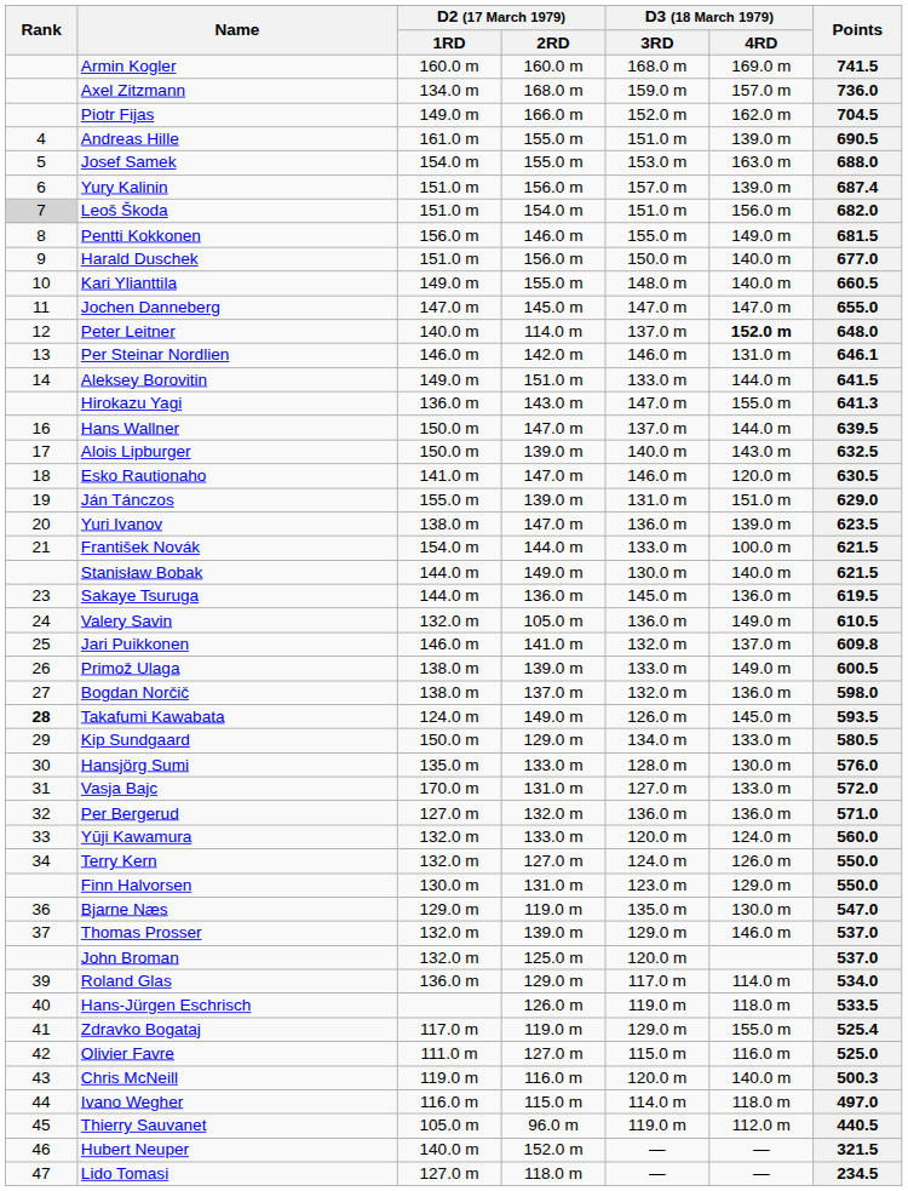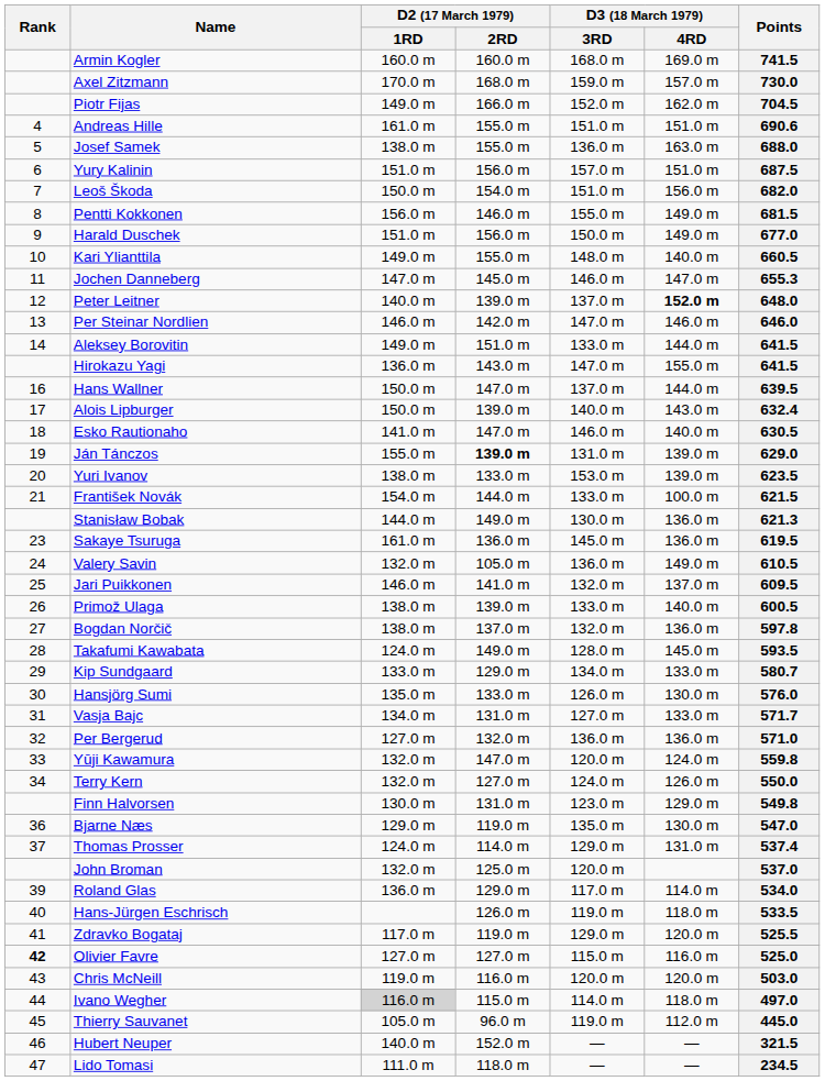Axel Zitzmann | D2 (17 March 1979) / 1RD: 134.0 m -> 170.0 m
Axel Zitzmann | Points: 736.0 -> 730.0
Andreas Hille | D3 (18 March 1979) / 4RD: 139.0 m -> 151.0 m
Andreas Hille | Points: 690.5 -> 690.6
Josef Samek | D2 (17 March 1979) / 1RD: 154.0 m -> 138.0 m
Josef Samek | D3 (18 March 1979) / 3RD: 153.0 m -> 136.0 m
Yury Kalinin | D3 (18 March 1979) / 4RD: 139.0 m -> 151.0 m
Yury Kalinin | Points: 687.4 -> 687.5
Leoš Škoda | Rank: lightgrey background -> no background
Leoš Škoda | D2 (17 March 1979) / 1RD: 151.0 m -> 150.0 m
Harald Duschek | D3 (18 March 1979) / 4RD: 140.0 m -> 149.0 m
Jochen Danneberg | D3 (18 March 1979) / 3RD: 147.0 m -> 146.0 m
Jochen Danneberg | Points: 655.0 -> 655.3
Peter Leitner | D2 (17 March 1979) / 2RD: 114.0 m -> 139.0 m
Per Steinar Nordlien | D3 (18 March 1979) / 3RD: 146.0 m -> 147.0 m
Per Steinar Nordlien | D3 (18 March 1979) / 4RD: 131.0 m -> 146.0 m
Per Steinar Nordlien | Points: 646.1 -> 646.0
Hirokazu Yagi | Points: 641.3 -> 641.5
Alois Lipburger | Points: 632.5 -> 632.4
Esko Rautionaho | D3 (18 March 1979) / 4RD: 120.0 m -> 140.0 m
Ján Tánczos | D2 (17 March 1979) / 2RD: normal -> bold
Ján Tánczos | D3 (18 March 1979) / 4RD: 151.0 m -> 139.0 m
Yuri Ivanov | D2 (17 March 1979) / 2RD: 147.0 m -> 133.0 m
Yuri Ivanov | D3 (18 March 1979) / 3RD: 136.0 m -> 153.0 m
Stanisław Bobak | D3 (18 March 1979) / 4RD: 140.0 m -> 136.0 m
Stanisław Bobak | Points: 621.5 -> 621.3
Sakaye Tsuruga | D2 (17 March 1979) / 1RD: 144.0 m -> 161.0 m
Jari Puikkonen | Points: 609.8 -> 609.5
Primož Ulaga | D3 (18 March 1979) / 4RD: 149.0 m -> 140.0 m
Bogdan Norčič | Points: 598.0 -> 597.8
Takafumi Kawabata | Rank: bold -> normal
Takafumi Kawabata | D3 (18 March 1979) / 3RD: 126.0 m -> 128.0 m
Kip Sundgaard | D2 (17 March 1979) / 1RD: 150.0 m -> 133.0 m
Kip Sundgaard | Points: 580.5 -> 580.7
Hansjörg Sumi | D3 (18 March 1979) / 3RD: 128.0 m -> 126.0 m
Vasja Bajc | D2 (17 March 1979) / 1RD: 170.0 m -> 134.0 m
Vasja Bajc | Points: 572.0 -> 571.7
Yūji Kawamura | D2 (17 March 1979) / 2RD: 133.0 m -> 147.0 m
Yūji Kawamura | Points: 560.0 -> 559.8
Finn Halvorsen | Points: 550.0 -> 549.8
Thomas Prosser | D2 (17 March 1979) / 1RD: 132.0 m -> 124.0 m
Thomas Prosser | D2 (17 March 1979) / 2RD: 139.0 m -> 114.0 m
Thomas Prosser | D3 (18 March 1979) / 4RD: 146.0 m -> 131.0 m
Thomas Prosser | Points: 537.0 -> 537.4
Zdravko Bogataj | D3 (18 March 1979) / 4RD: 155.0 m -> 120.0 m
Zdravko Bogataj | Points: 525.4 -> 525.5
Olivier Favre | Rank: normal -> bold
Olivier Favre | D2 (17 March 1979) / 1RD: 111.0 m -> 127.0 m
Chris McNeill | D3 (18 March 1979) / 4RD: 140.0 m -> 120.0 m
Chris McNeill | Points: 500.3 -> 503.0
Ivano Wegher | D2 (17 March 1979) / 1RD: no background -> lightgrey background
Thierry Sauvanet | Points: 440.5 -> 445.0
Lido Tomasi | D2 (17 March 1979) / 1RD: 127.0 m -> 111.0 m
